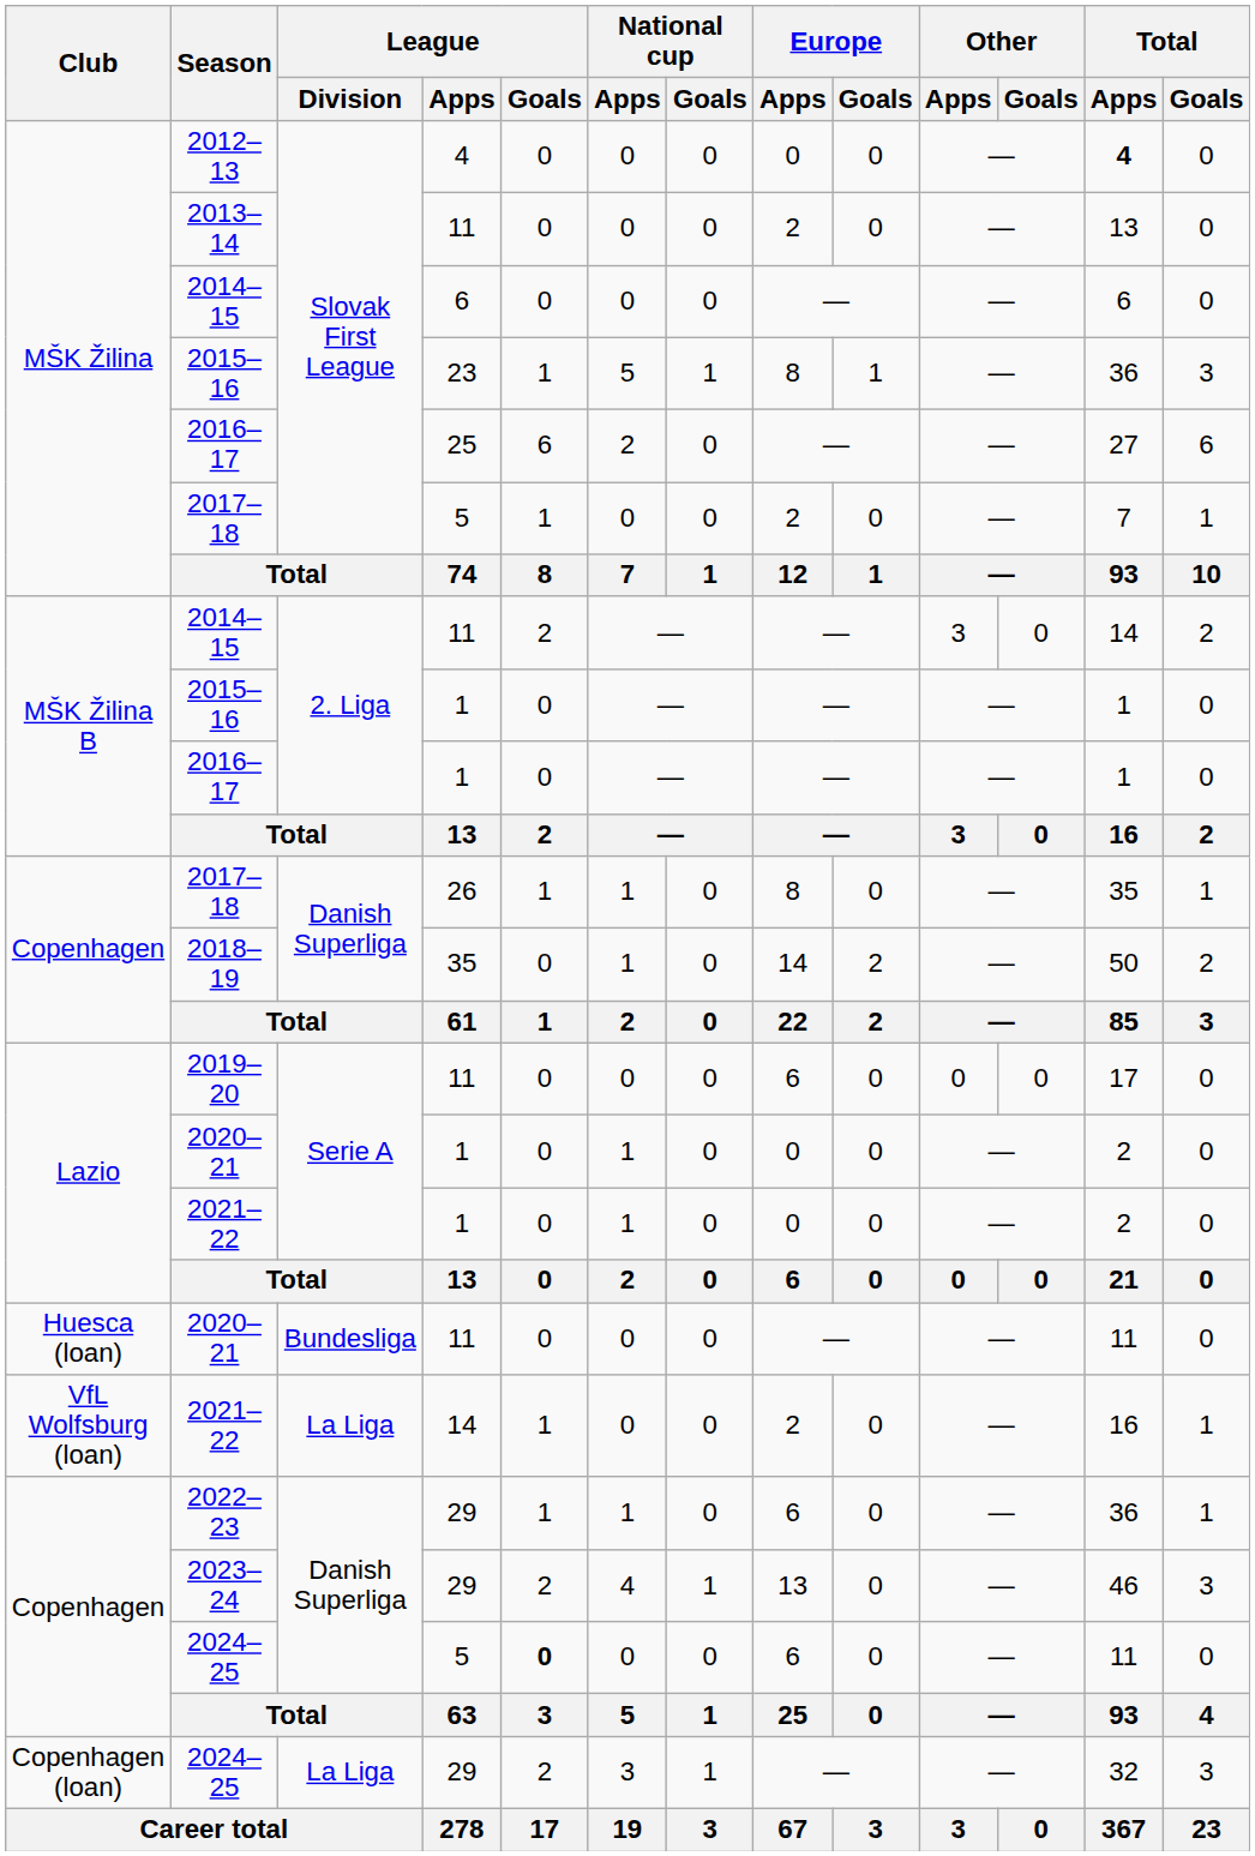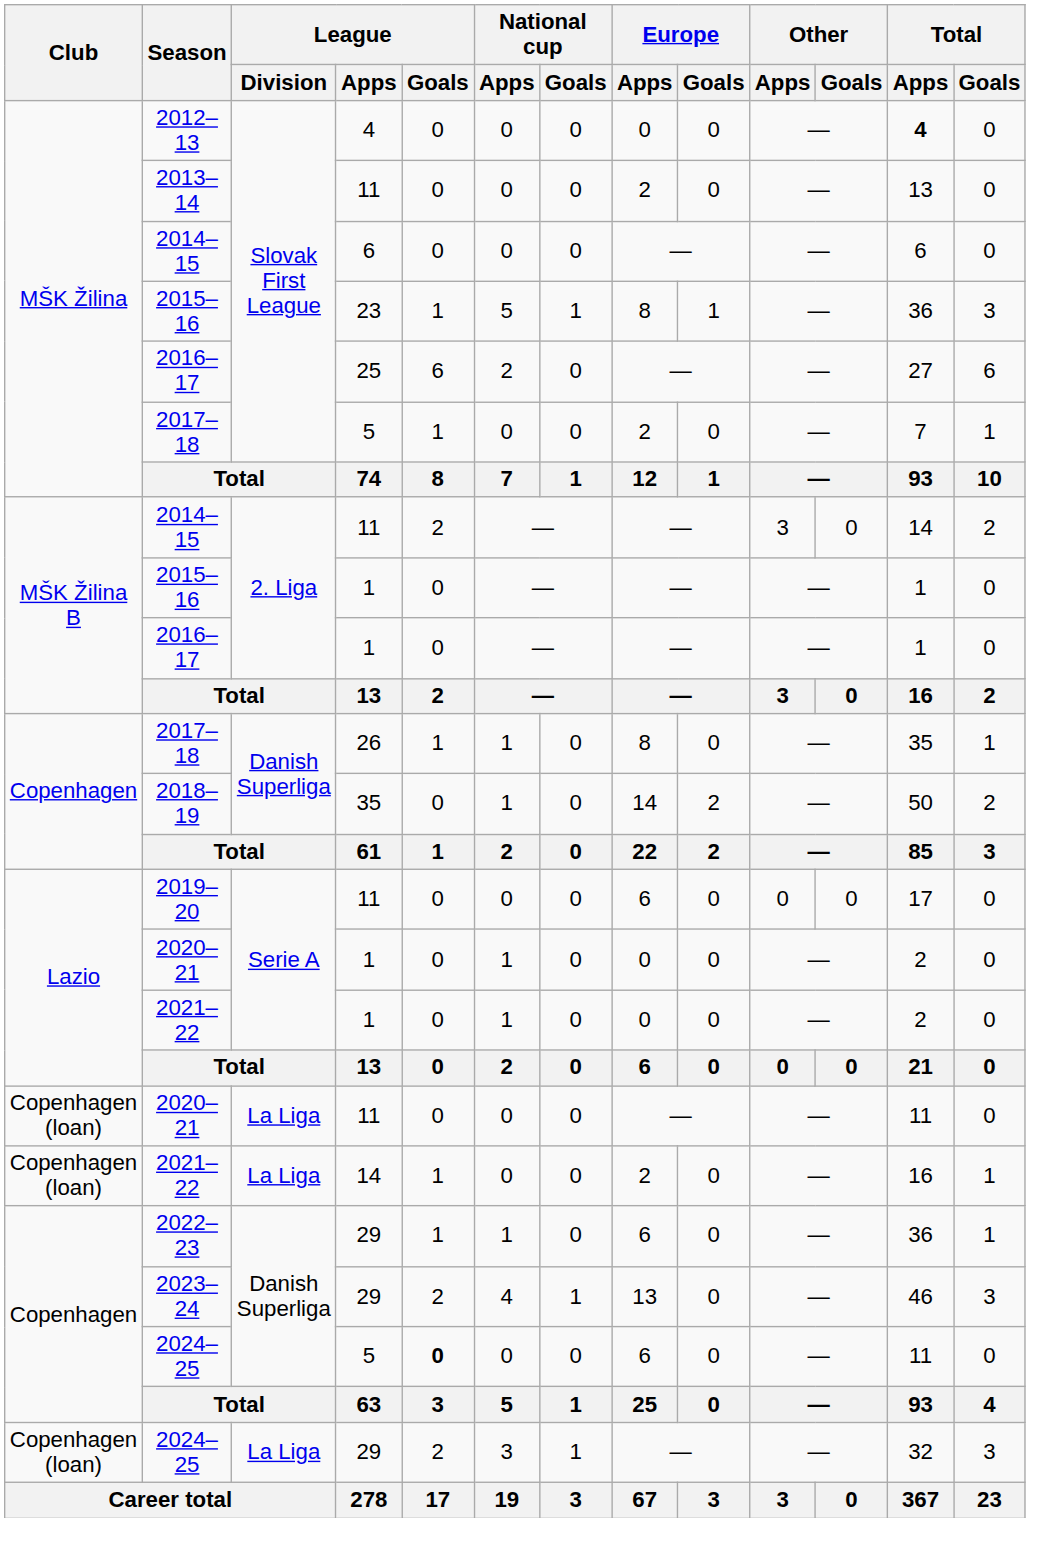2020–21 / 11 | Club: Huesca (loan) -> Copenhagen (loan)
2020–21 / 11 | League / Division: Bundesliga -> La Liga
2021–22 / 14 | Club: VfL Wolfsburg (loan) -> Copenhagen (loan)
